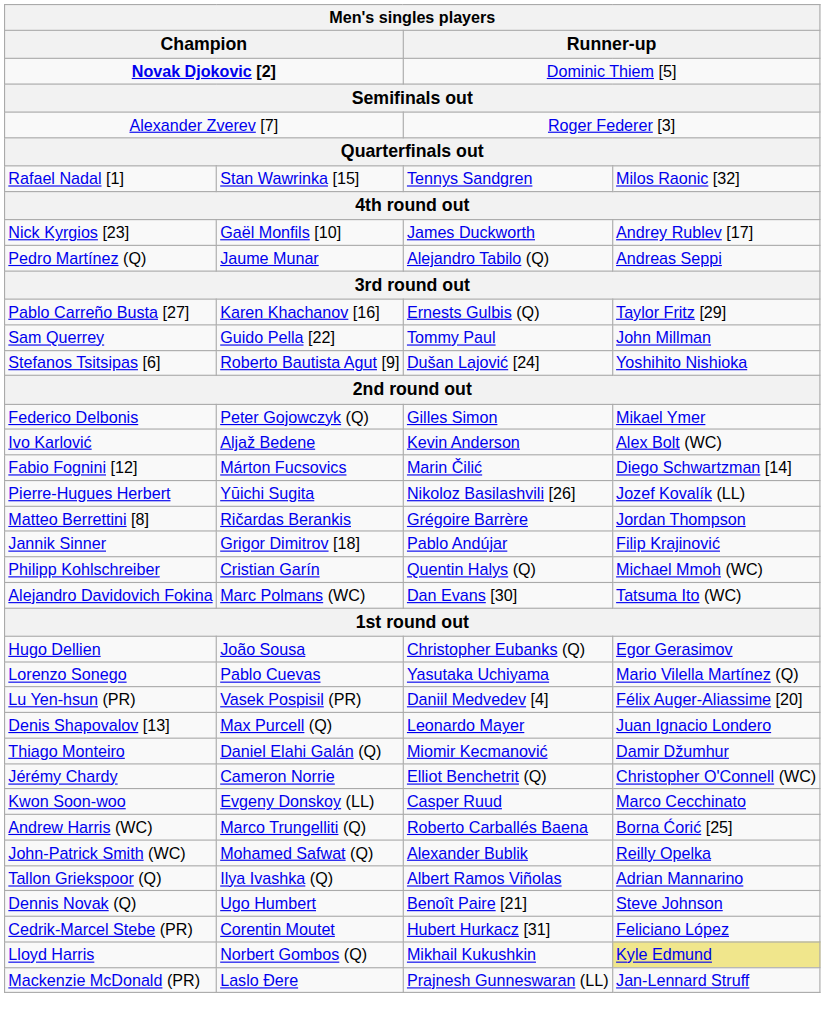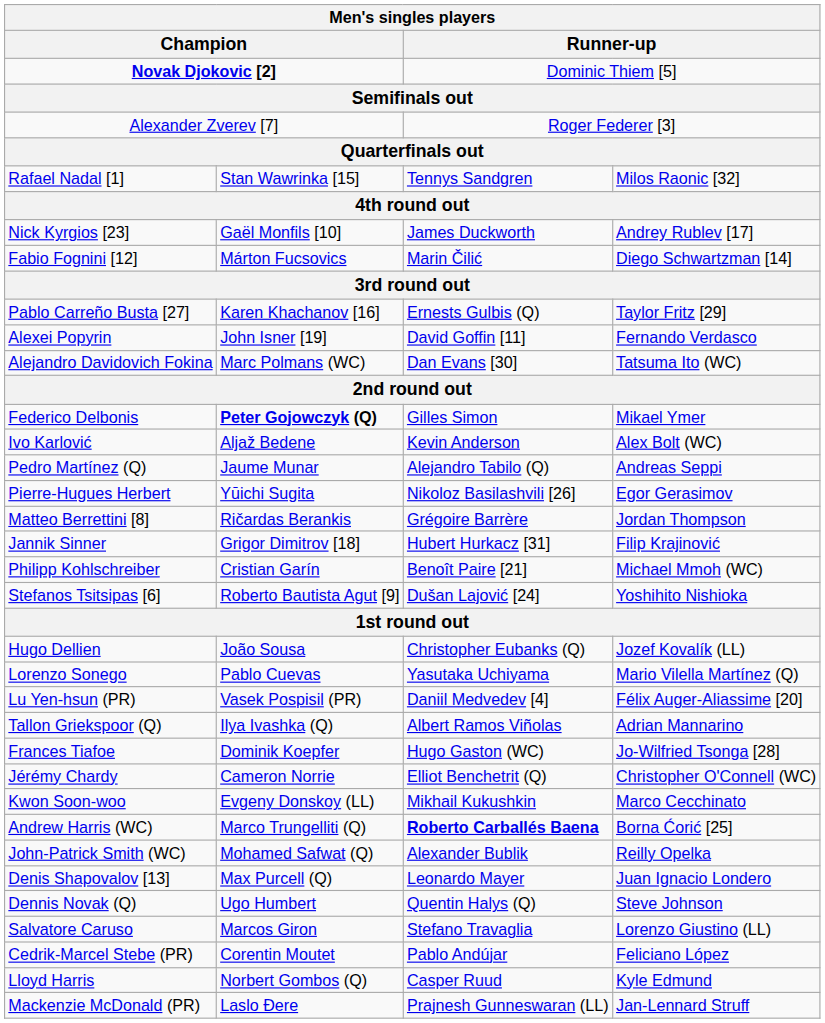rows swapped: Fabio Fognini [12] <-> Pedro Martínez (Q)
+ row: Alexei Popyrin | John Isner [19] | David Goffin [11] | Fernando Verdasco
- row: Sam Querrey | Guido Pella [22] | Tommy Paul | John Millman
rows swapped: Stefanos Tsitsipas [6] <-> Alejandro Davidovich Fokina
Federico Delbonis | column 2: normal -> bold
Pierre-Hugues Herbert | column 4: Jozef Kovalík (LL) -> Egor Gerasimov
Jannik Sinner | column 3: Pablo Andújar -> Hubert Hurkacz [31]
Philipp Kohlschreiber | column 3: Quentin Halys (Q) -> Benoît Paire [21]
Hugo Dellien | column 4: Egor Gerasimov -> Jozef Kovalík (LL)
rows swapped: Tallon Griekspoor (Q) <-> Denis Shapovalov [13]
+ row: Frances Tiafoe | Dominik Koepfer | Hugo Gaston (WC) | Jo-Wilfried Tsonga [28]
- row: Thiago Monteiro | Daniel Elahi Galán (Q) | Miomir Kecmanović | Damir Džumhur
Kwon Soon-woo | column 3: Casper Ruud -> Mikhail Kukushkin
Andrew Harris (WC) | column 3: normal -> bold
Dennis Novak (Q) | column 3: Benoît Paire [21] -> Quentin Halys (Q)
+ row: Salvatore Caruso | Marcos Giron | Stefano Travaglia | Lorenzo Giustino (LL)
Cedrik-Marcel Stebe (PR) | column 3: Hubert Hurkacz [31] -> Pablo Andújar
Lloyd Harris | column 3: Mikhail Kukushkin -> Casper Ruud
Lloyd Harris | column 4: khaki background -> no background
